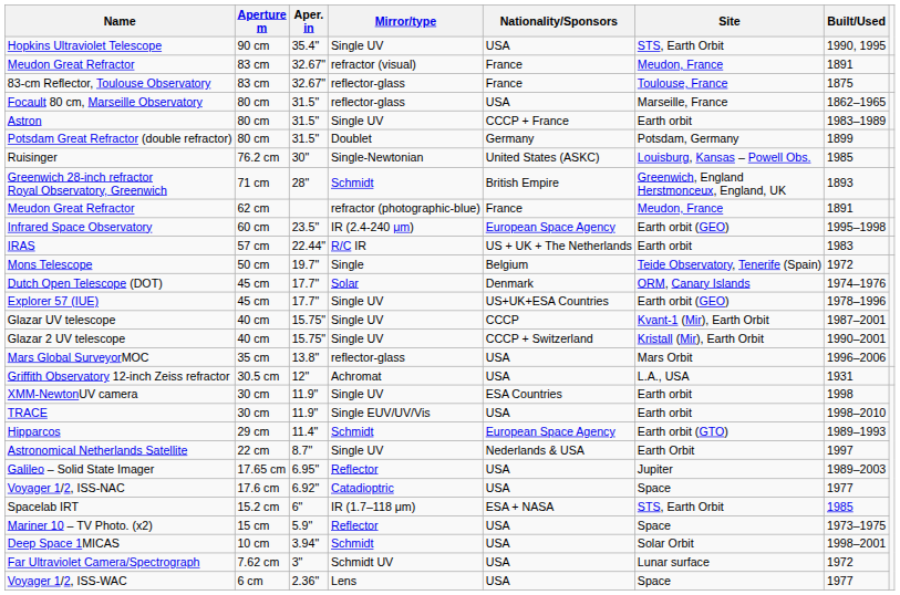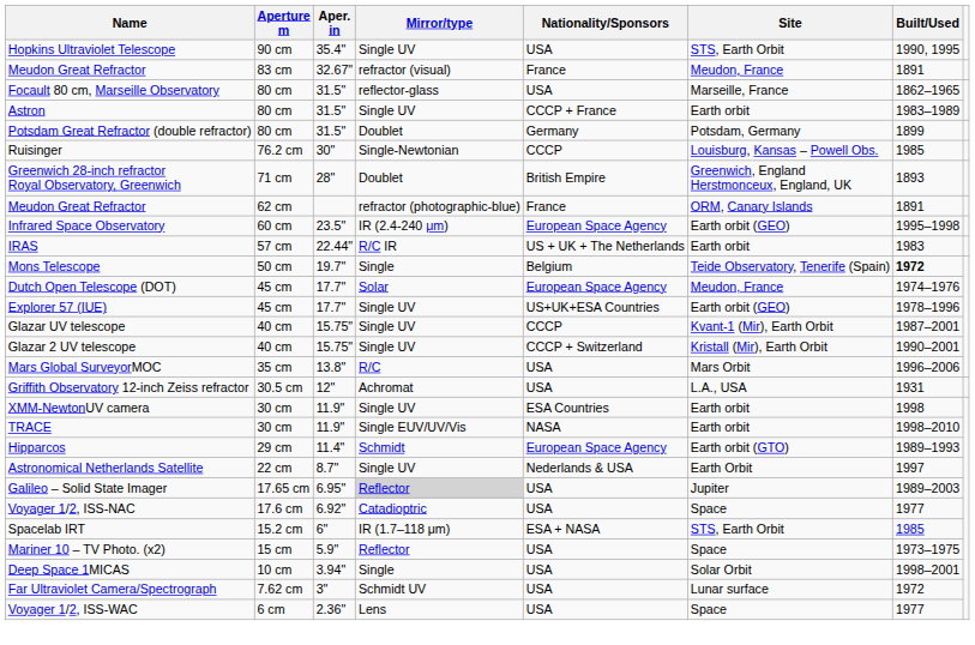- row: 83-cm Reflector, Toulouse Observatory | 83 cm | 32.67" | reflector-glass | France | Toulouse, France | 1875
Ruisinger | Nationality/Sponsors: United States (ASKC) -> CCCP
Greenwich 28-inch refractor Royal Observatory, Greenwich | Mirror/type: Schmidt -> Doublet
Meudon Great Refractor / 62 cm | Site: Meudon, France -> ORM, Canary Islands
Mons Telescope | Built/Used: normal -> bold
Dutch Open Telescope (DOT) | Nationality/Sponsors: Denmark -> European Space Agency
Dutch Open Telescope (DOT) | Site: ORM, Canary Islands -> Meudon, France
Mars Global SurveyorMOC | Mirror/type: reflector-glass -> R/C
TRACE | Nationality/Sponsors: USA -> NASA
Galileo – Solid State Imager | Mirror/type: no background -> lightgrey background
Deep Space 1MICAS | Mirror/type: Schmidt -> Single
